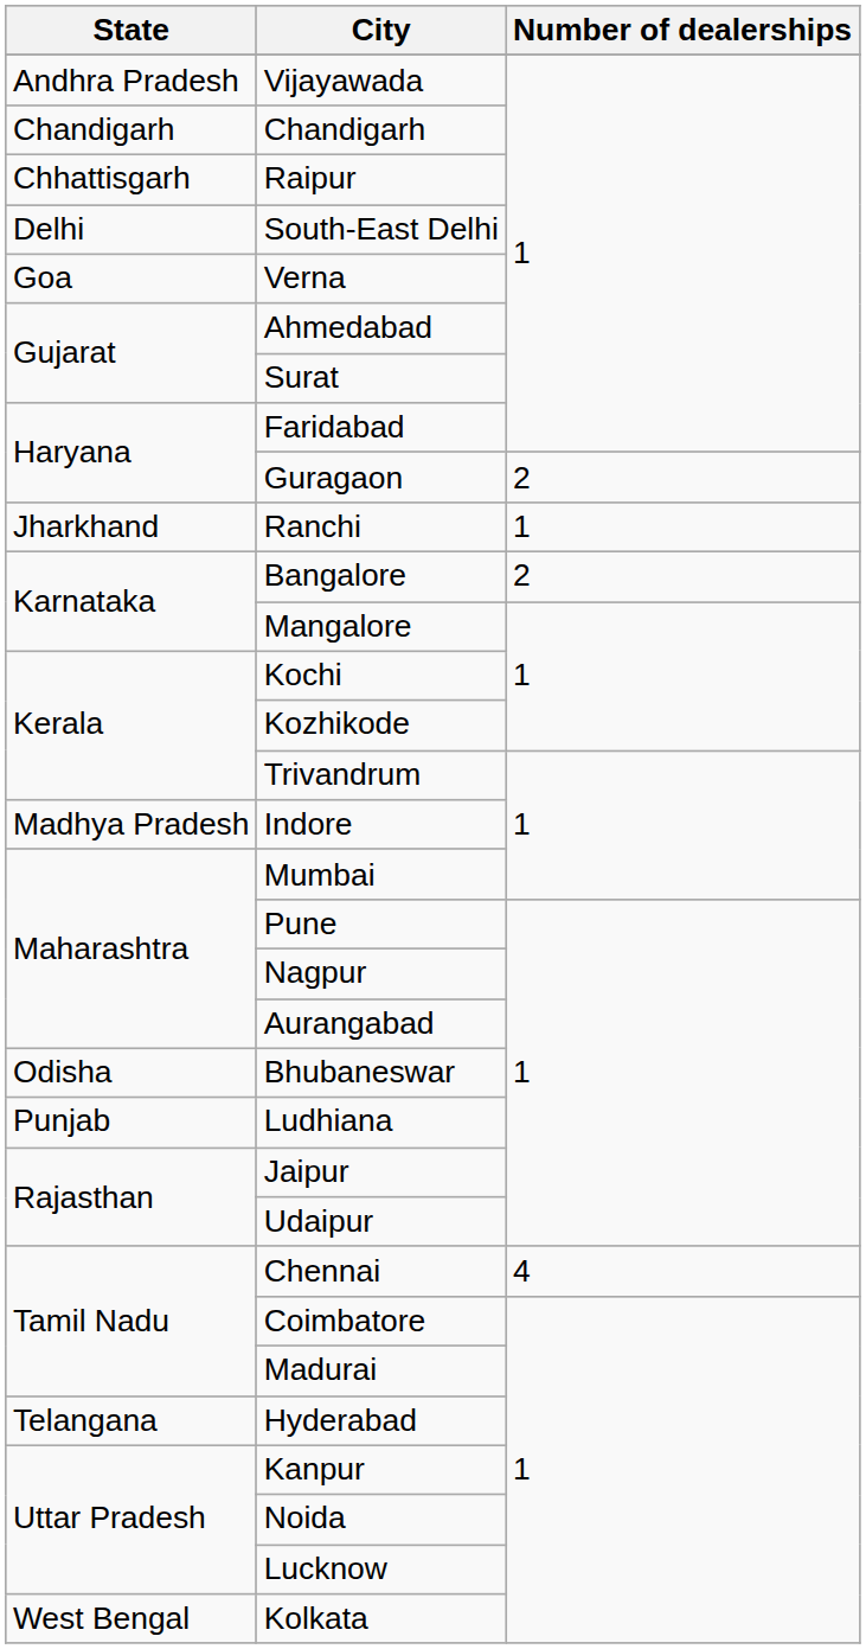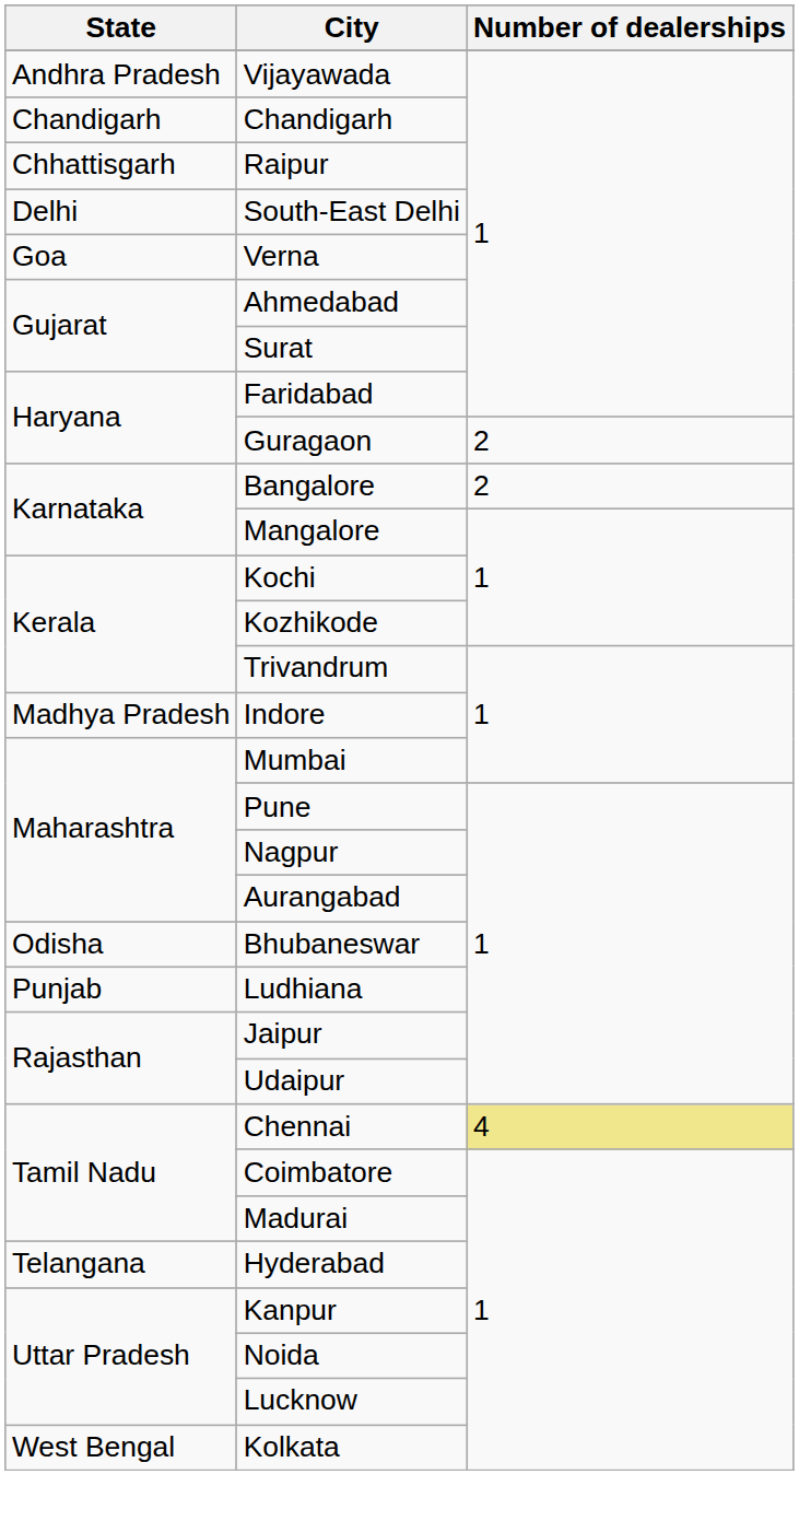- row: Jharkhand | Ranchi | 1
Chennai | Number of dealerships: no background -> khaki background
